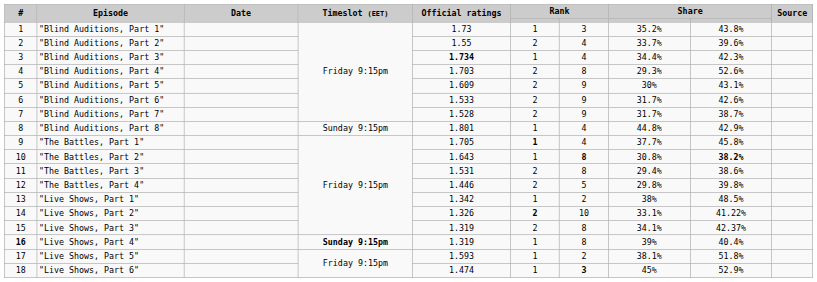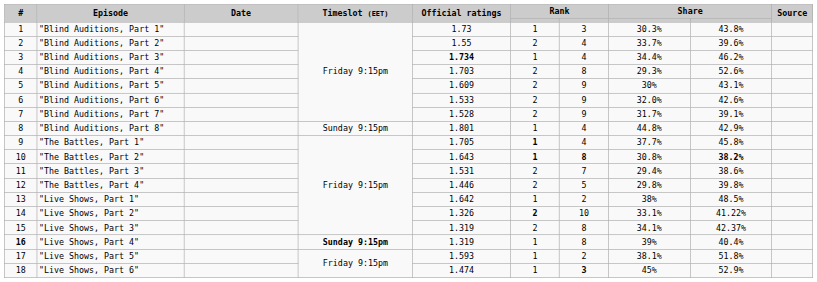"Blind Auditions, Part 1" | column 8: 35.2% -> 30.3%
"Blind Auditions, Part 3" | column 9: 42.3% -> 46.2%
"Blind Auditions, Part 6" | column 8: 31.7% -> 32.0%
"Blind Auditions, Part 7" | column 9: 38.7% -> 39.1%
"The Battles, Part 2" | column 6: normal -> bold
"The Battles, Part 3" | column 7: 8 -> 7
"Live Shows, Part 1" | Official ratings: 1.342 -> 1.642
